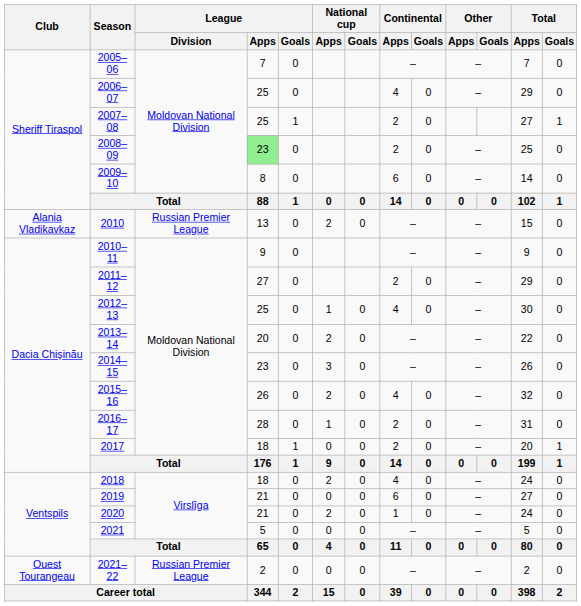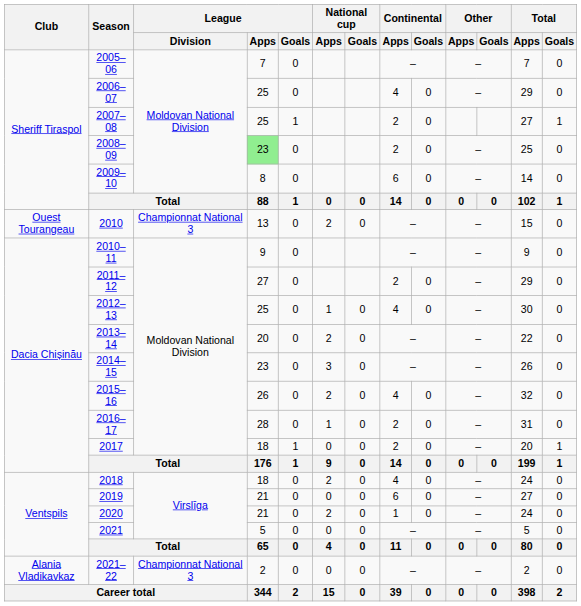2010 | Club: Alania Vladikavkaz -> Ouest Tourangeau
2010 | League / Division: Russian Premier League -> Championnat National 3
2021–22 | Club: Ouest Tourangeau -> Alania Vladikavkaz
2021–22 | League / Division: Russian Premier League -> Championnat National 3
